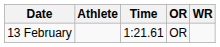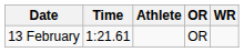columns swapped: Athlete <-> Time
